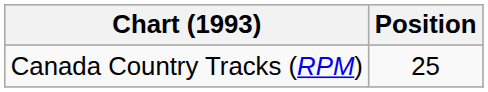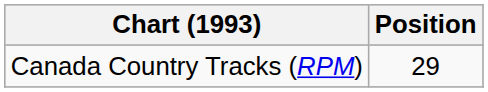Canada Country Tracks (RPM) | Position: 25 -> 29
